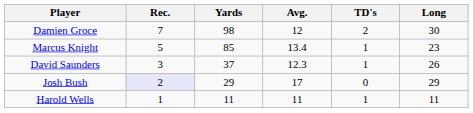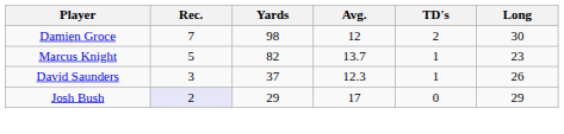Marcus Knight | Yards: 85 -> 82
Marcus Knight | Avg.: 13.4 -> 13.7
- row: Harold Wells | 1 | 11 | 11 | 1 | 11
